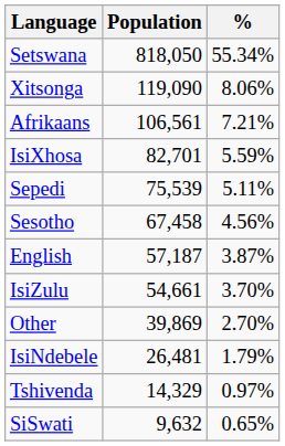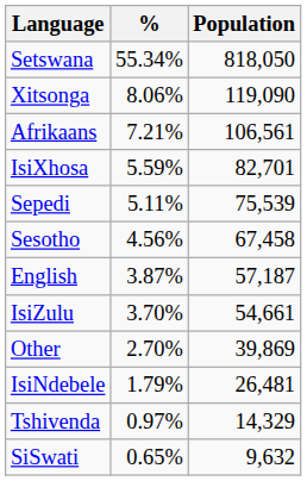columns swapped: Population <-> %
